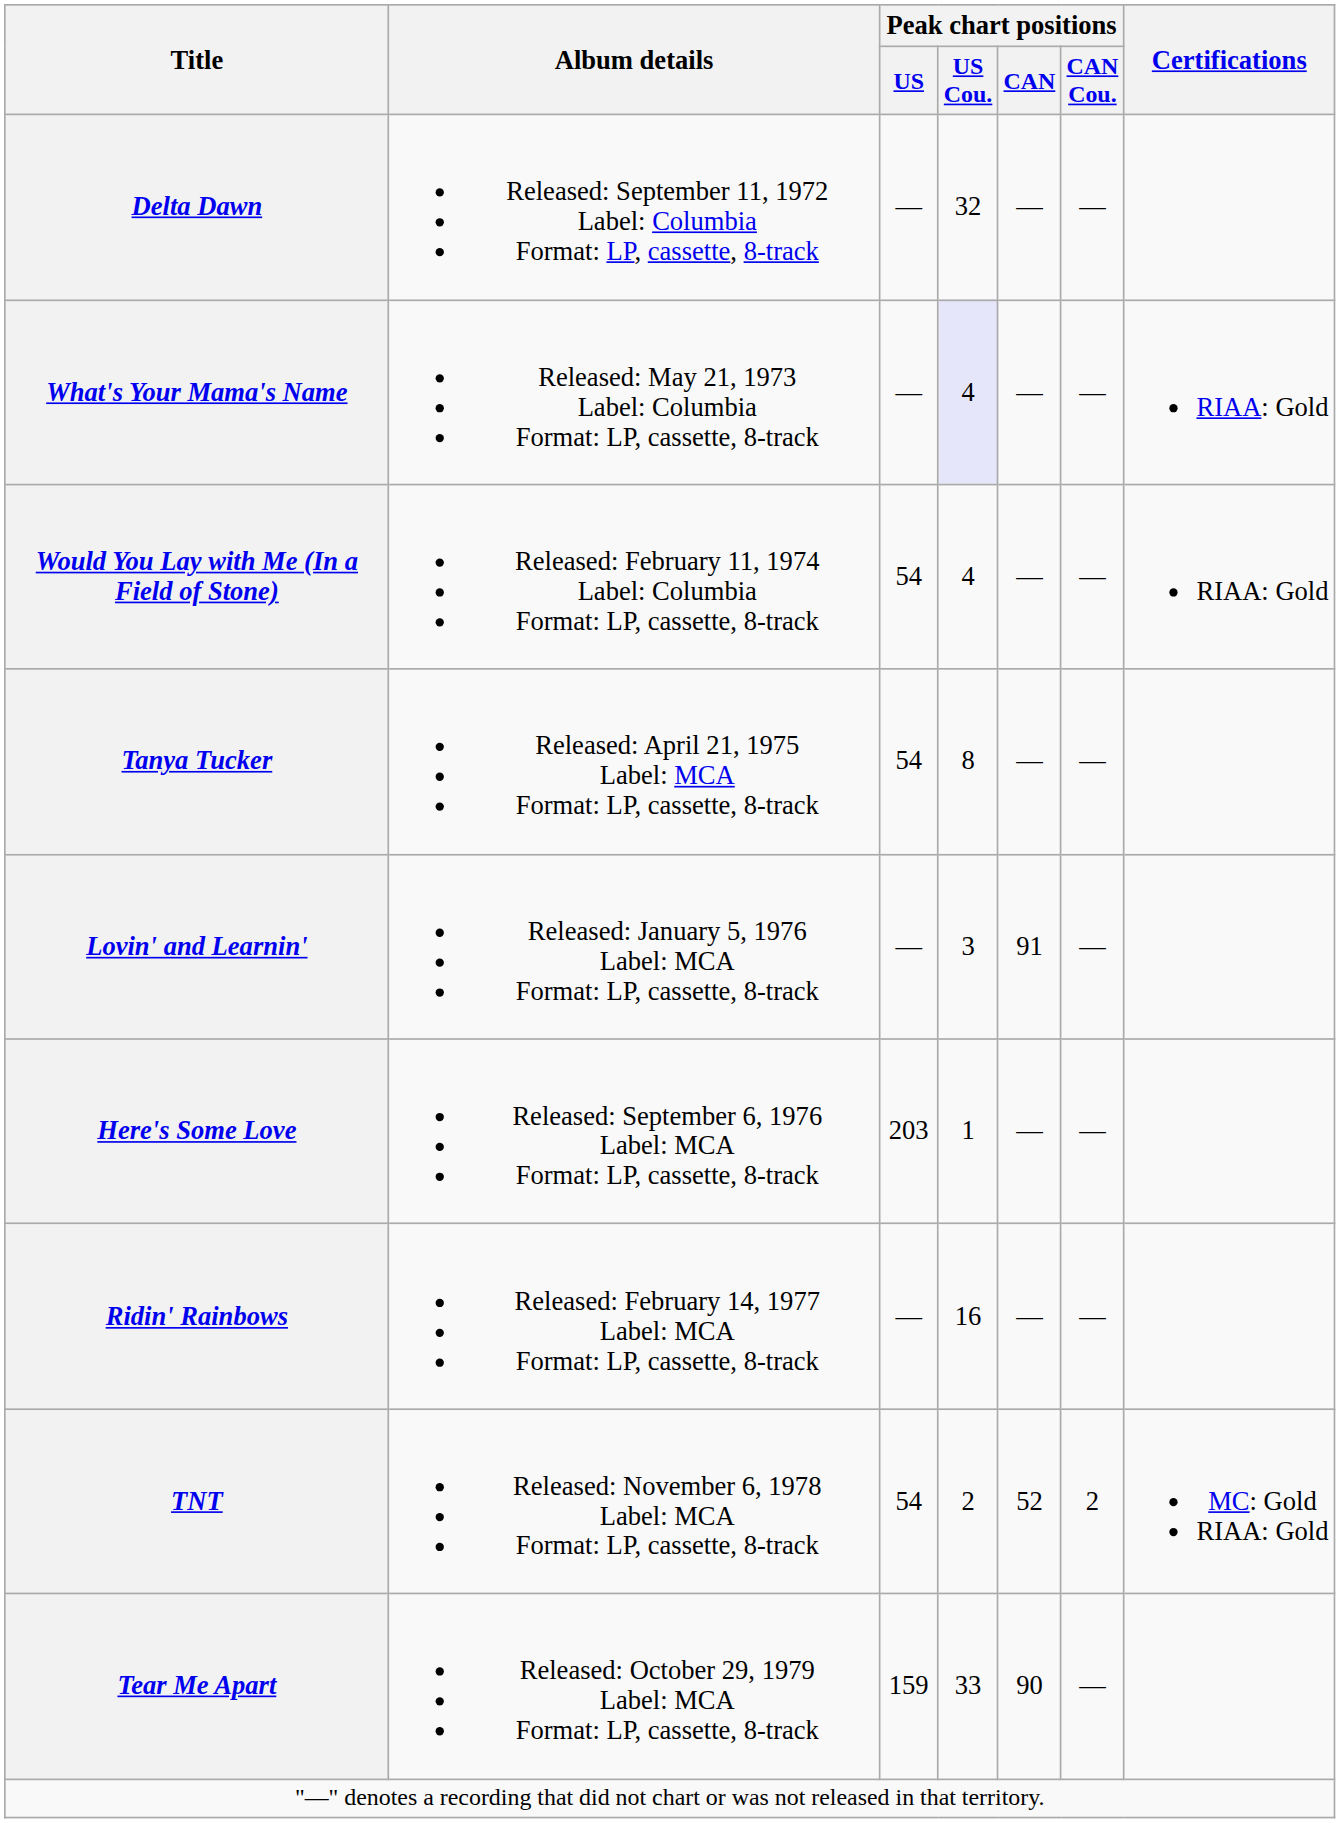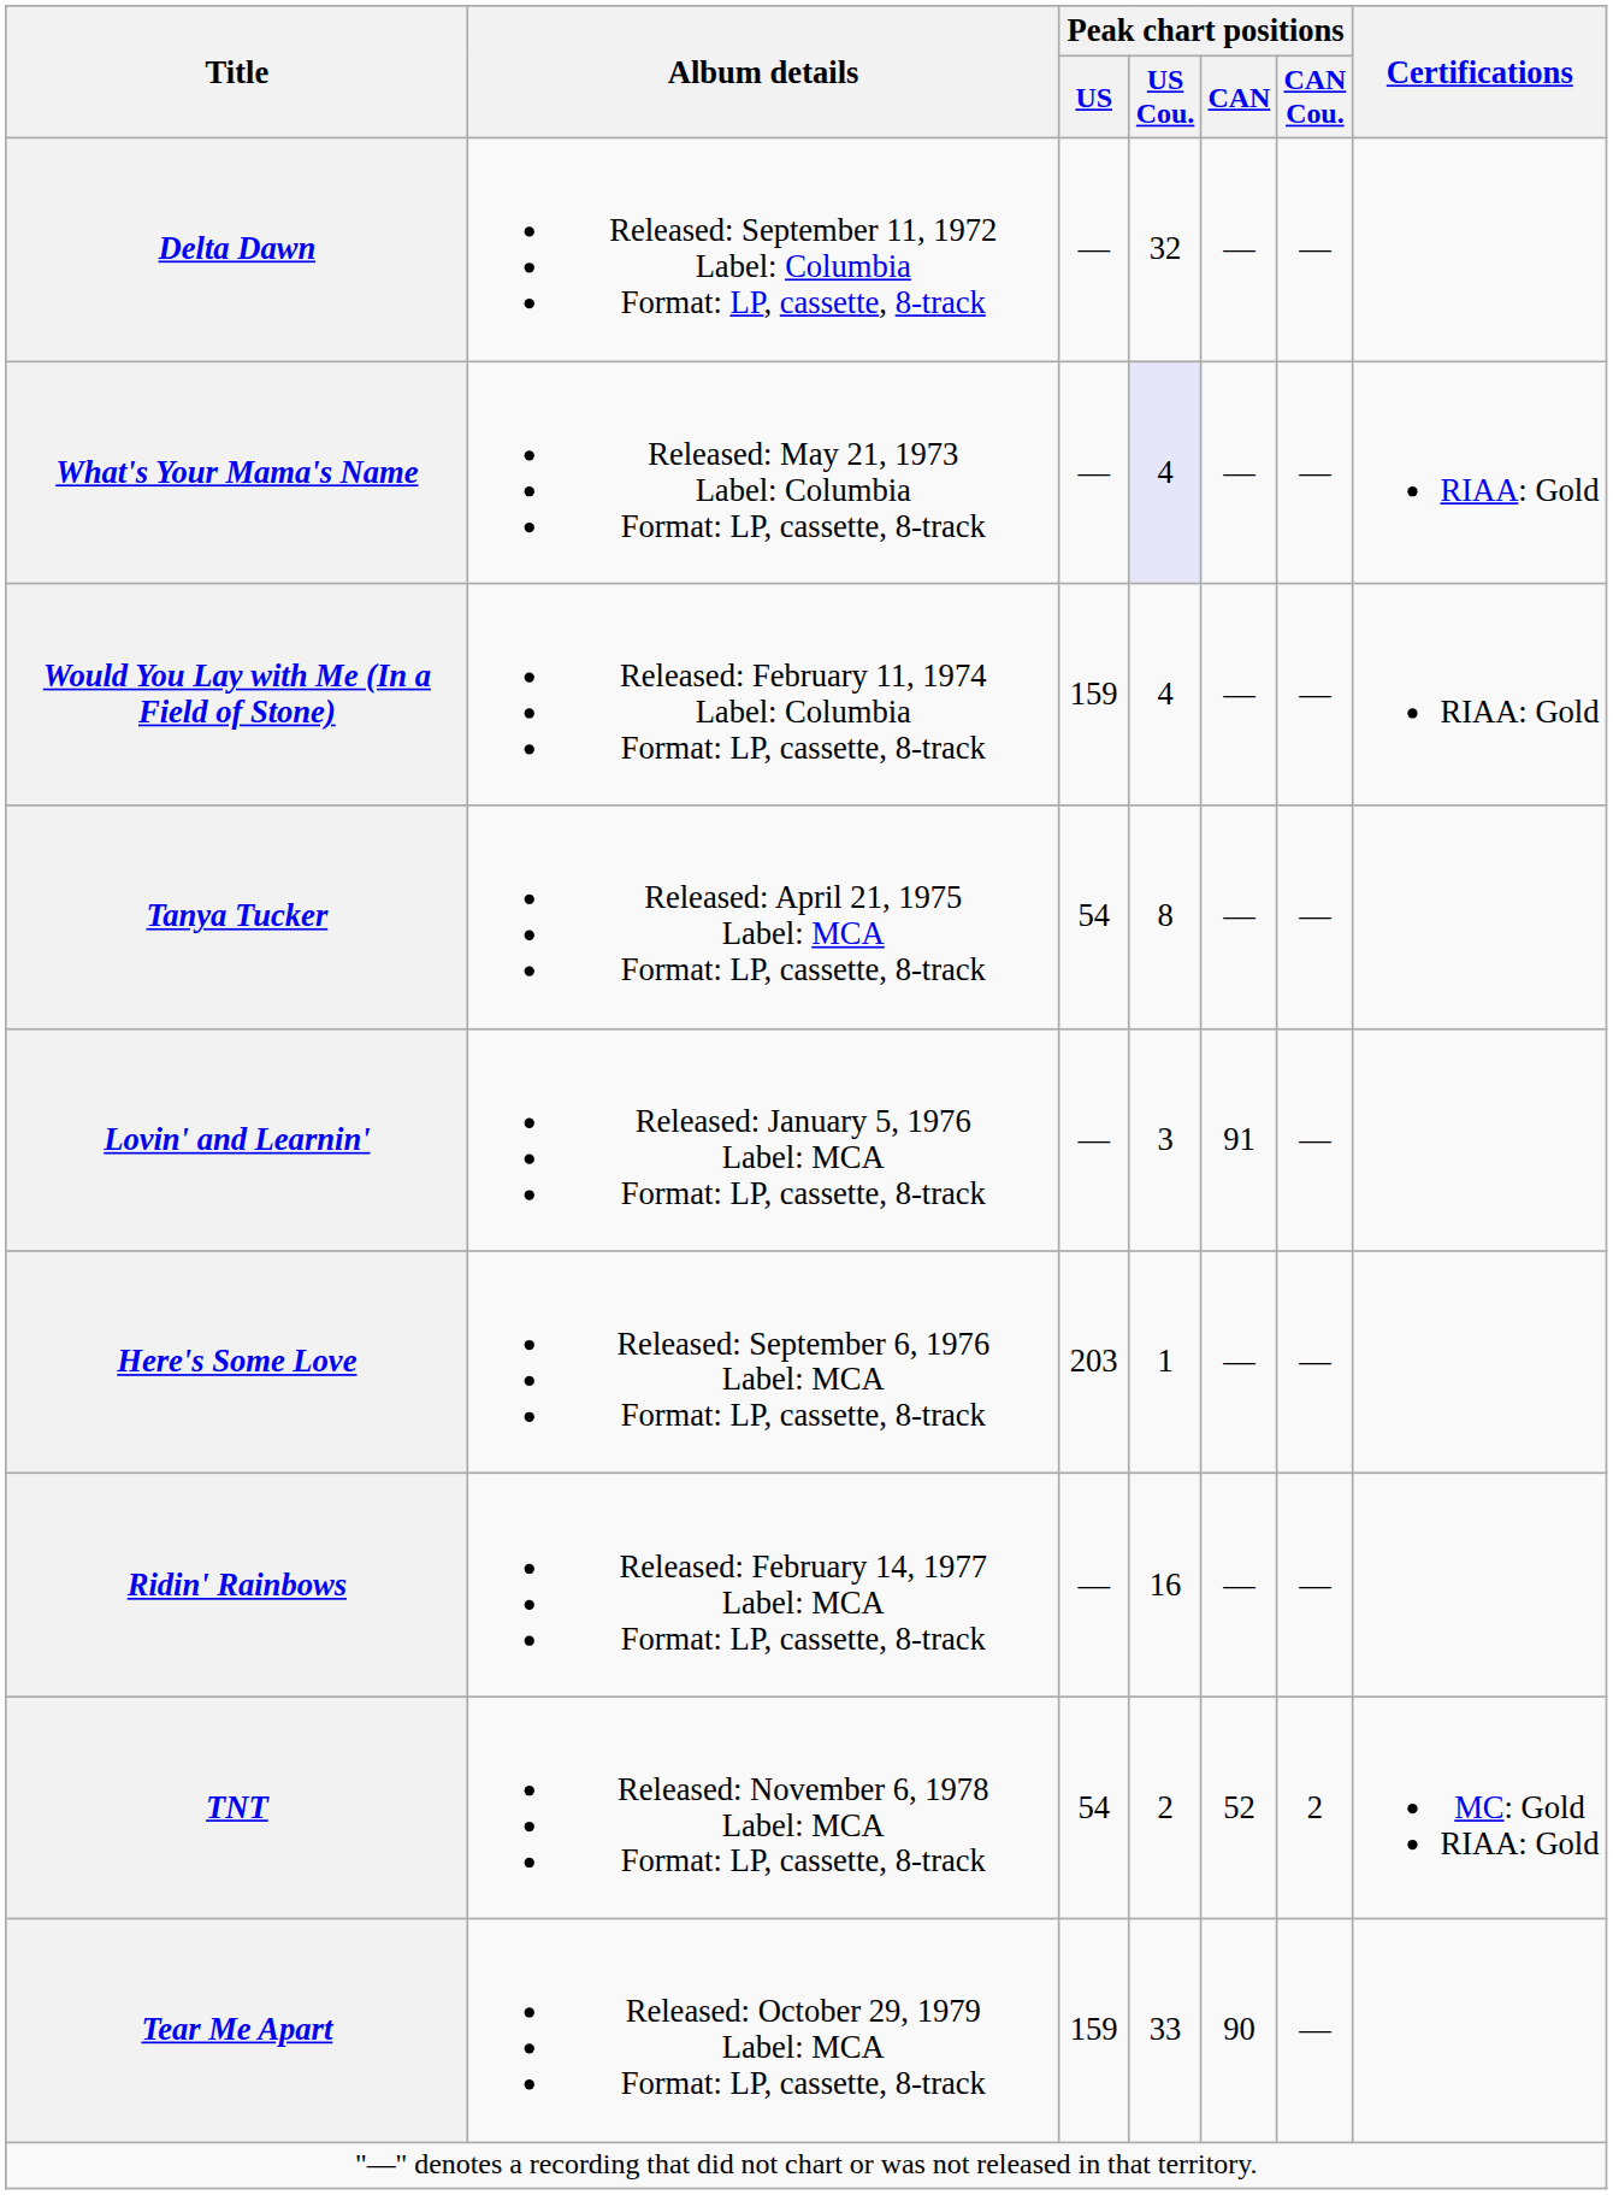Would You Lay with Me (In a Field of Stone) | Peak chart positions / US: 54 -> 159
